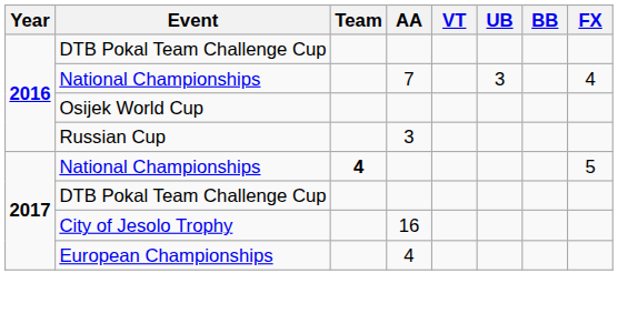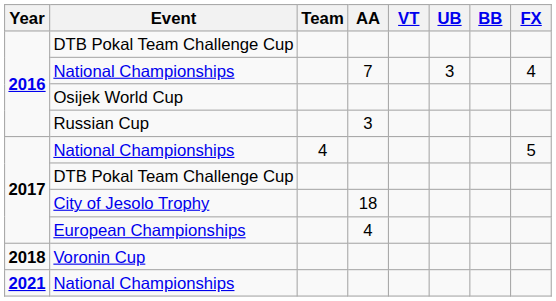2017 / National Championships | Team: bold -> normal
City of Jesolo Trophy | AA: 16 -> 18
+ row: 2018 | Voronin Cup
+ row: 2021 | National Championships
